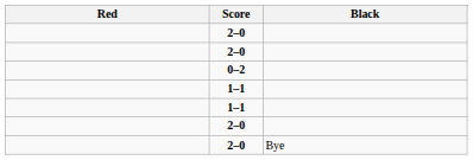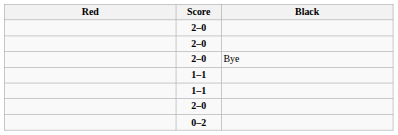rows swapped: 0–2 <-> 2–0 / Bye
